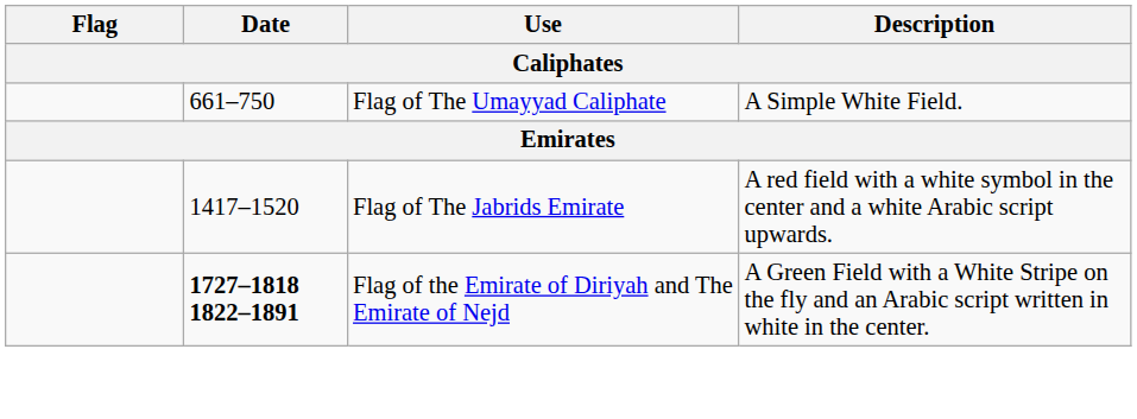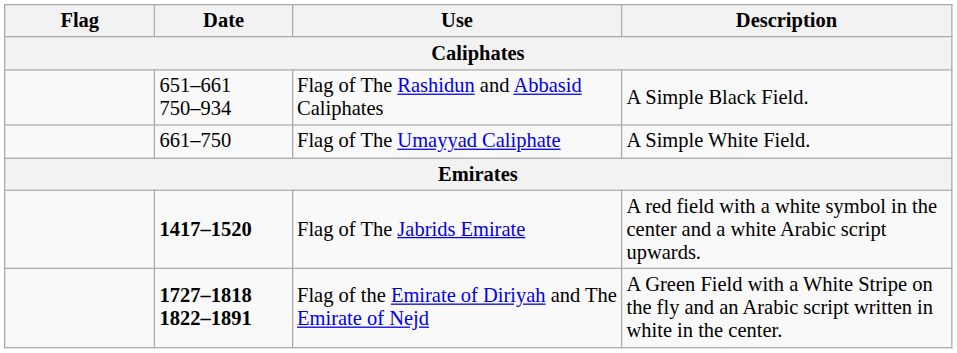+ row: 651–661 750–934 | Flag of The Rashidun and Abbasid Caliphates | A Simple Black Field.
Flag of The Jabrids Emirate | Date: normal -> bold
